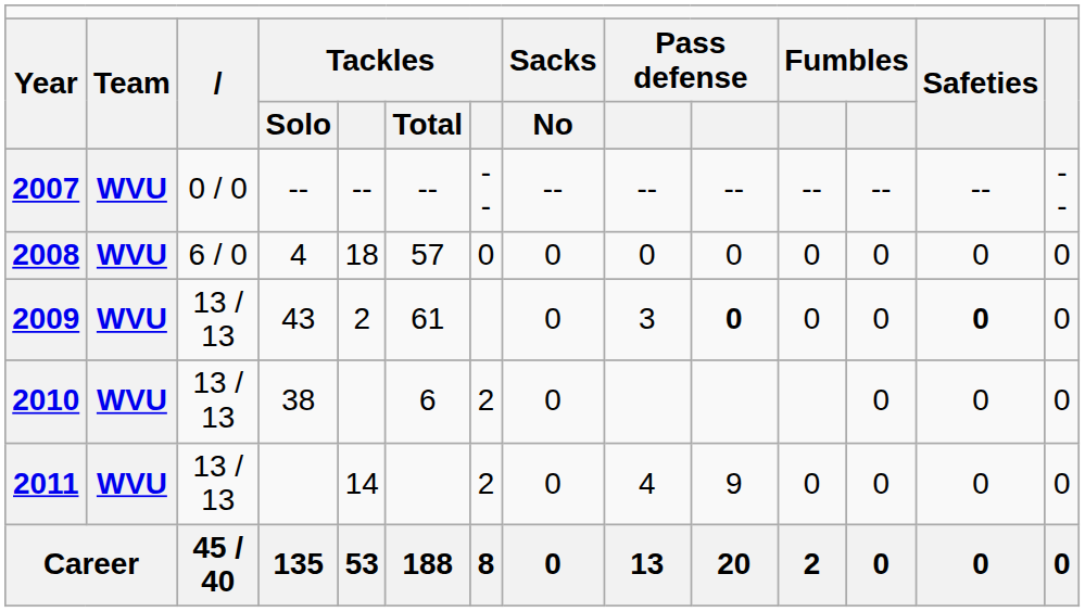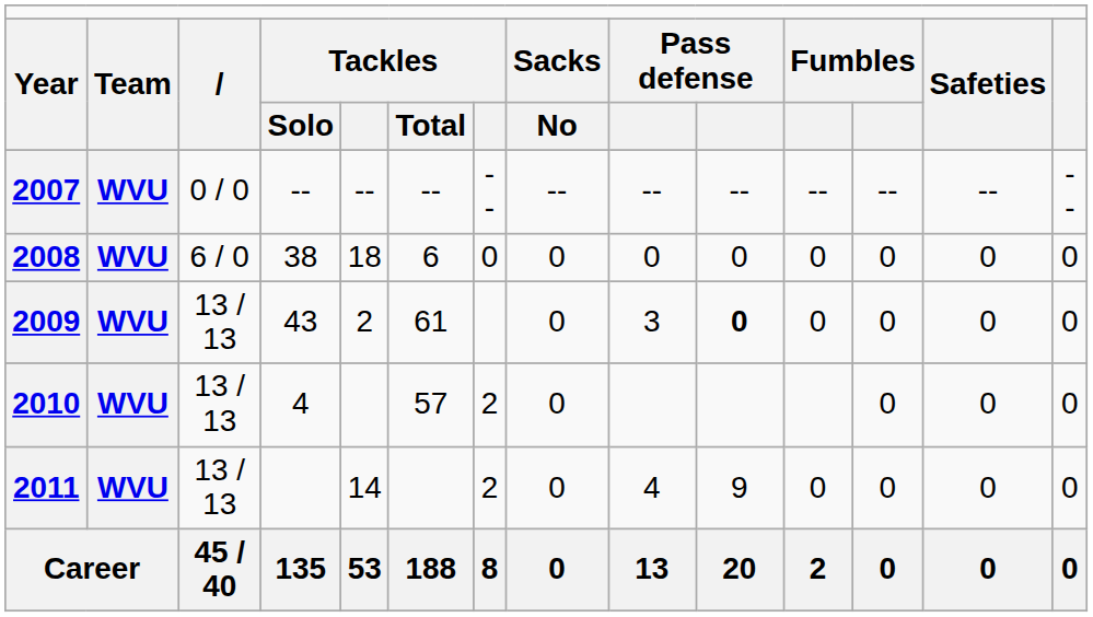2008 | column 4: 4 -> 38
2008 | column 6: 57 -> 6
2009 | column 13: bold -> normal
2010 | column 4: 38 -> 4
2010 | column 6: 6 -> 57
